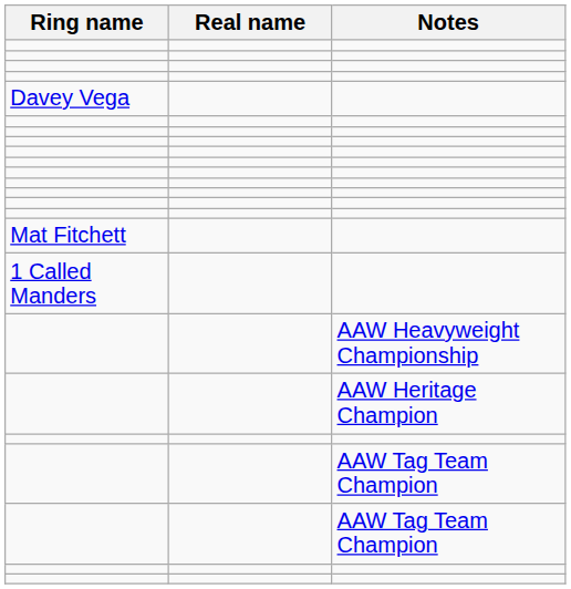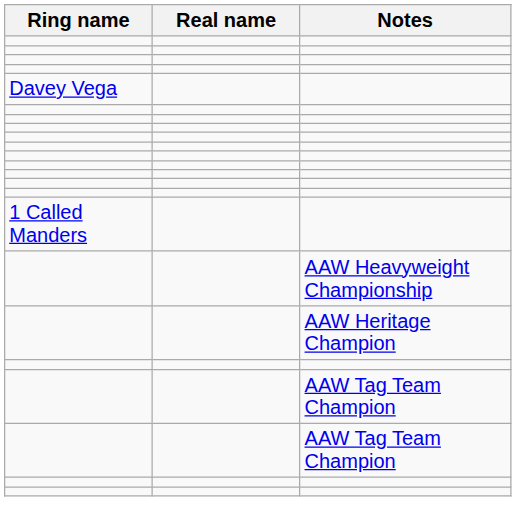- row: Mat Fitchett
